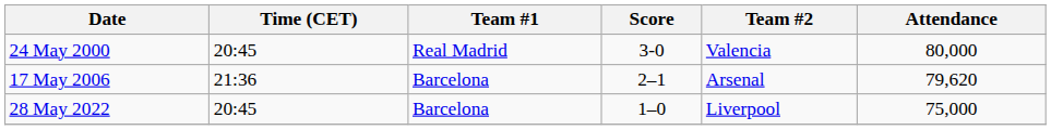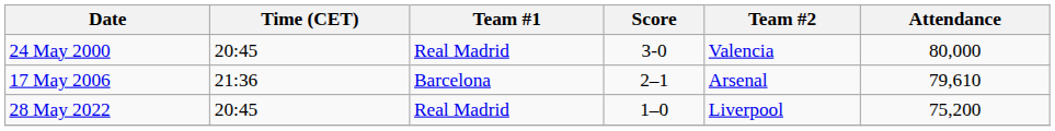17 May 2006 | Attendance: 79,620 -> 79,610
28 May 2022 | Team #1: Barcelona -> Real Madrid
28 May 2022 | Attendance: 75,000 -> 75,200
